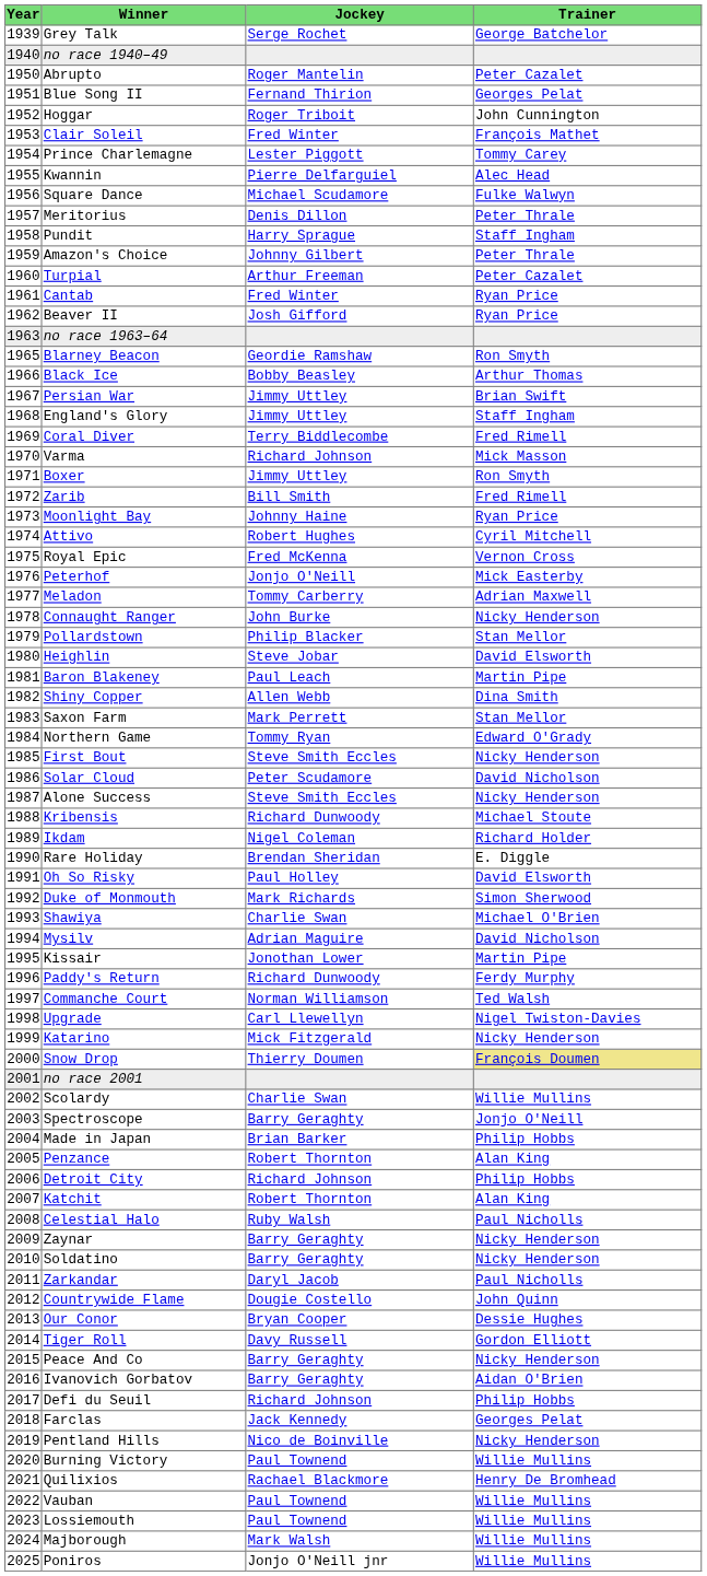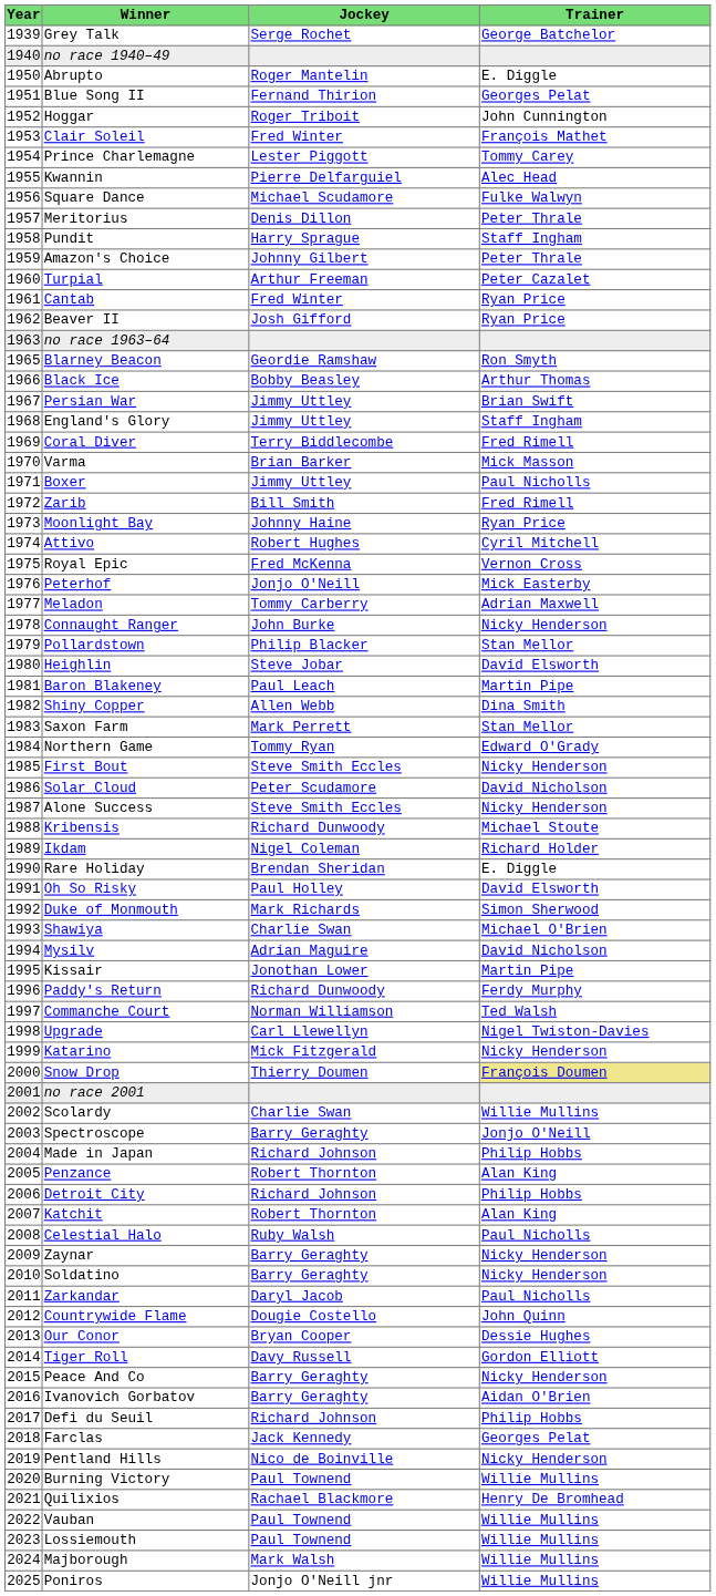Abrupto | Trainer: Peter Cazalet -> E. Diggle
Varma | Jockey: Richard Johnson -> Brian Barker
Boxer | Trainer: Ron Smyth -> Paul Nicholls
Made in Japan | Jockey: Brian Barker -> Richard Johnson
